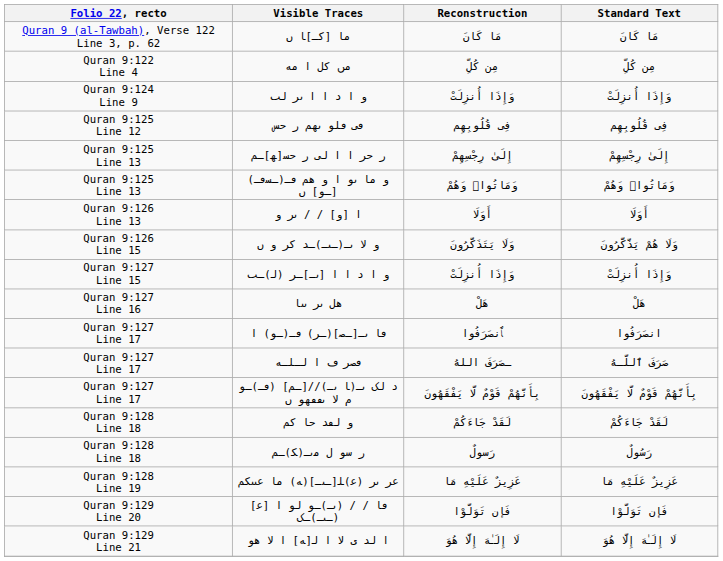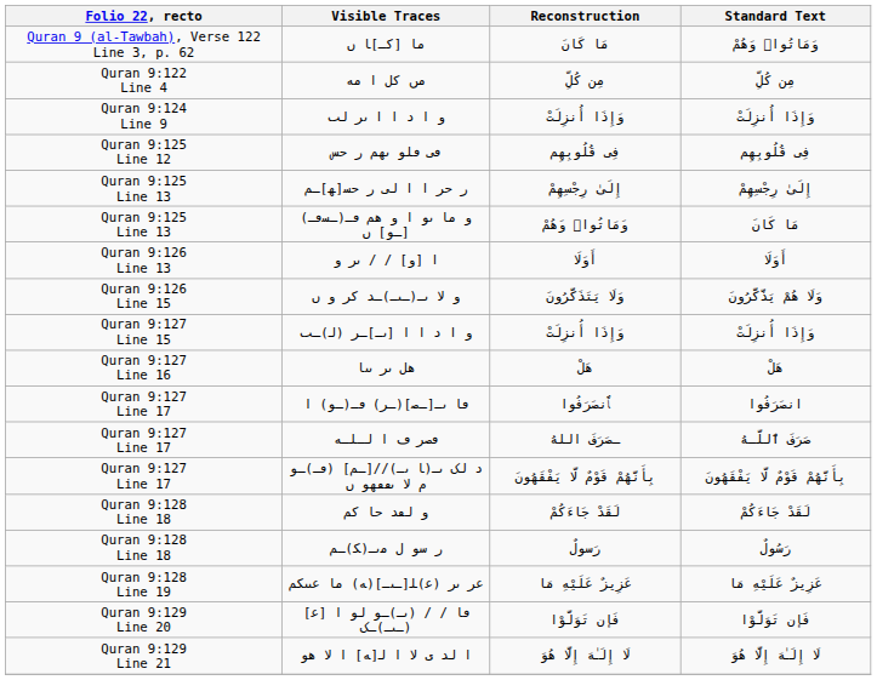ما [كـ]ﺎ ﮞ | Standard Text: مَا كَانَ -> وَمَاتُوا۟ وَهُمْ
و ما ٮو ا و هم ڡـ(ـﺴٯـ)[ـﻮ] ﮞ | Standard Text: وَمَاتُوا۟ وَهُمْ -> مَا كَانَ
